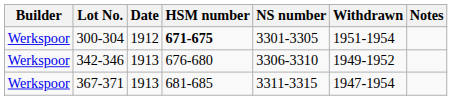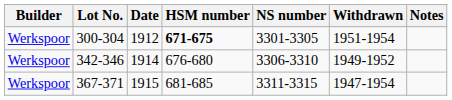342-346 | Date: 1913 -> 1914
367-371 | Date: 1913 -> 1915
